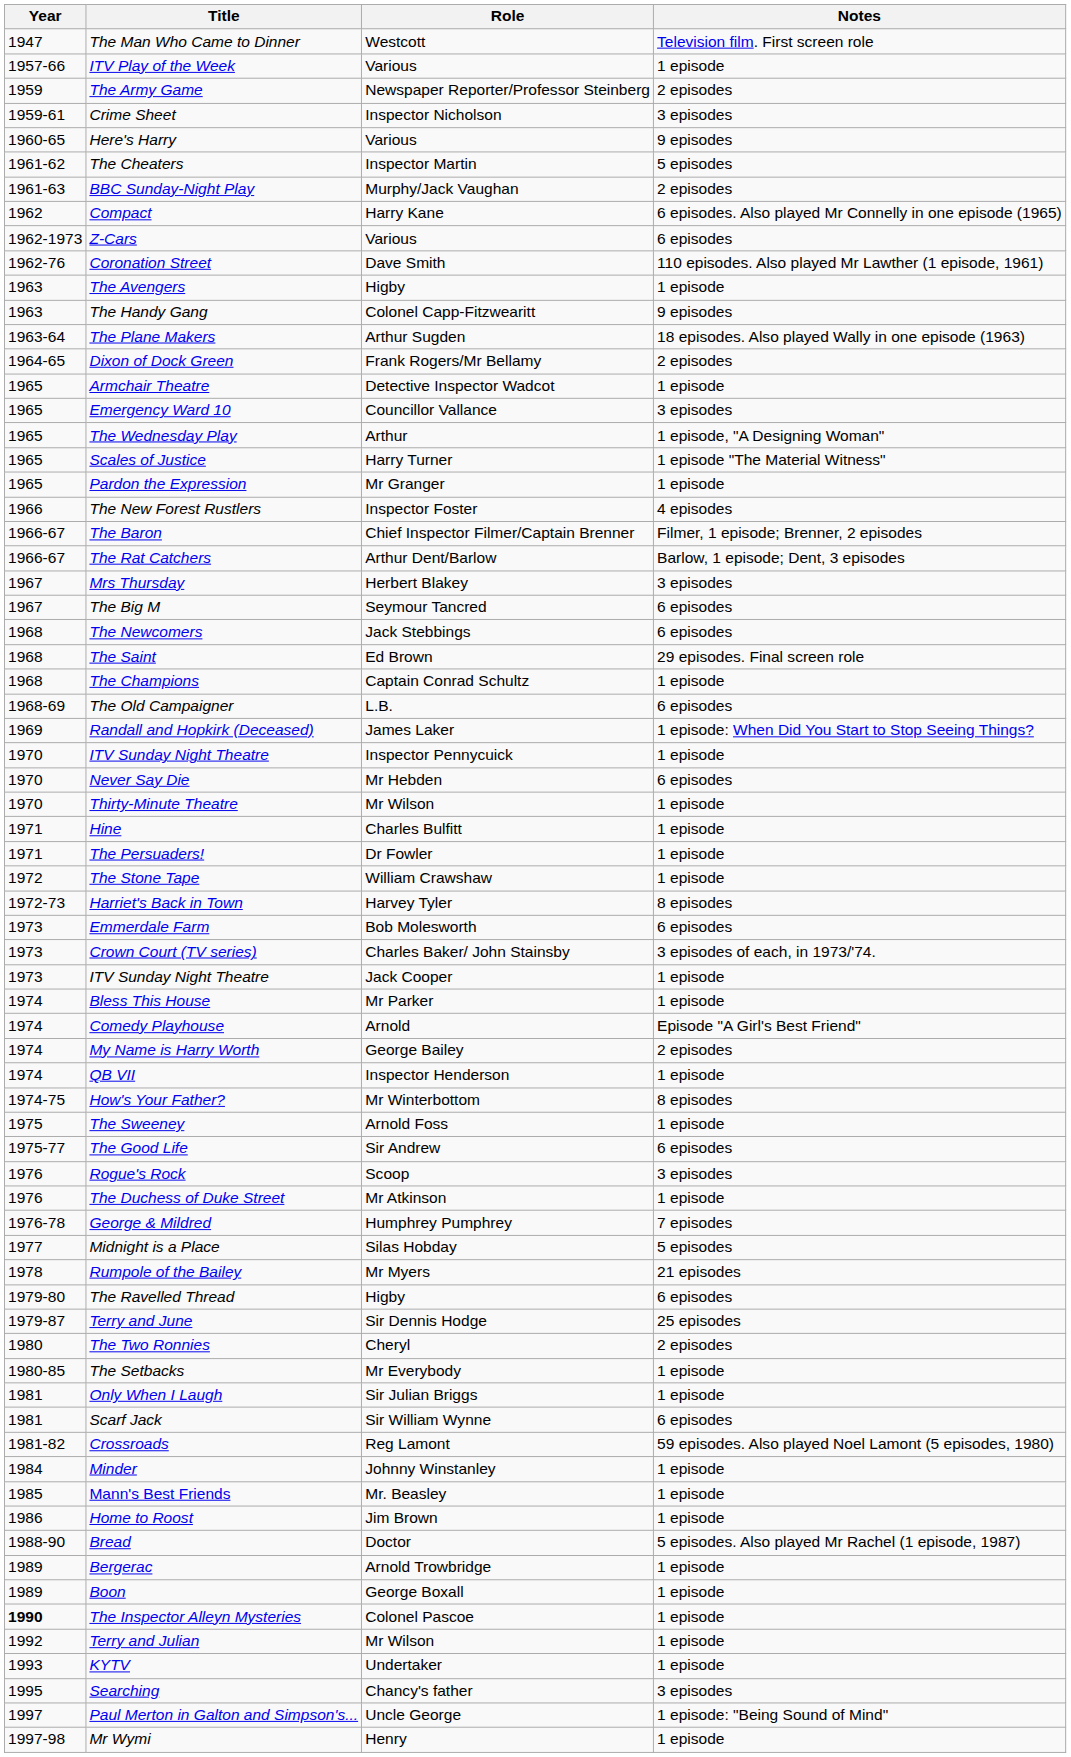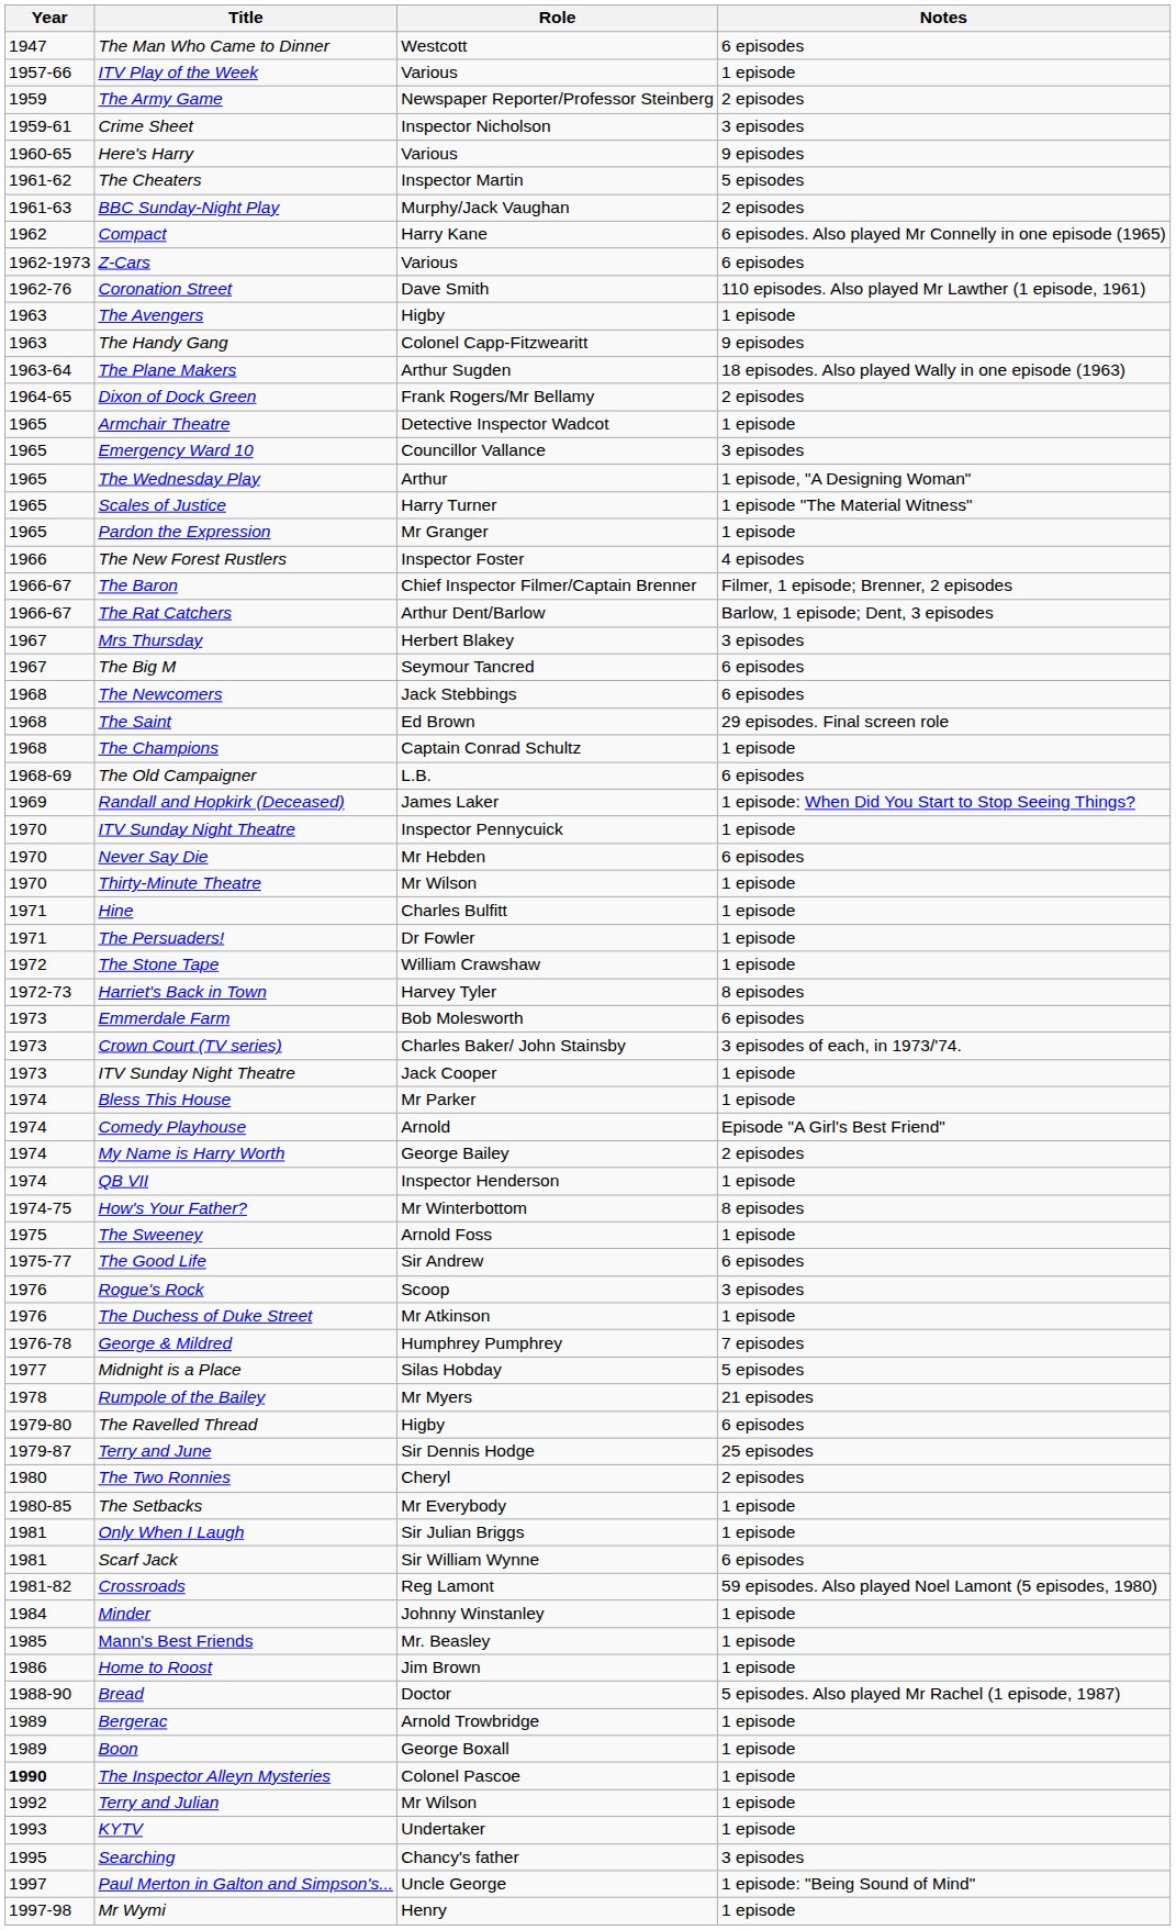The Man Who Came to Dinner | Notes: Television film. First screen role -> 6 episodes
